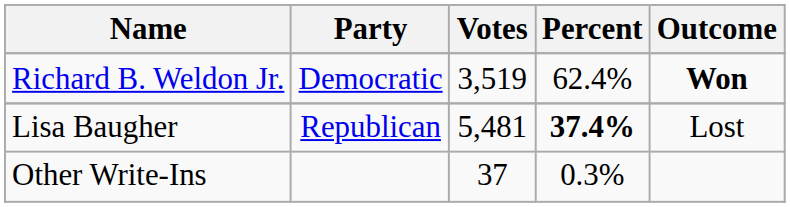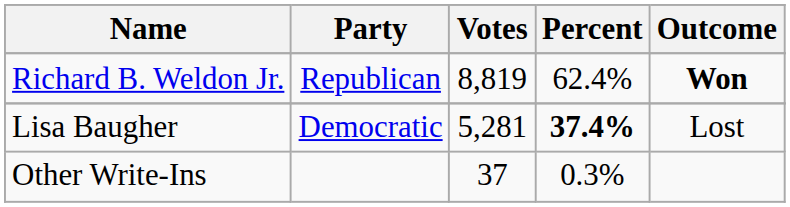Richard B. Weldon Jr. | Party: Democratic -> Republican
Richard B. Weldon Jr. | Votes: 3,519 -> 8,819
Lisa Baugher | Party: Republican -> Democratic
Lisa Baugher | Votes: 5,481 -> 5,281
